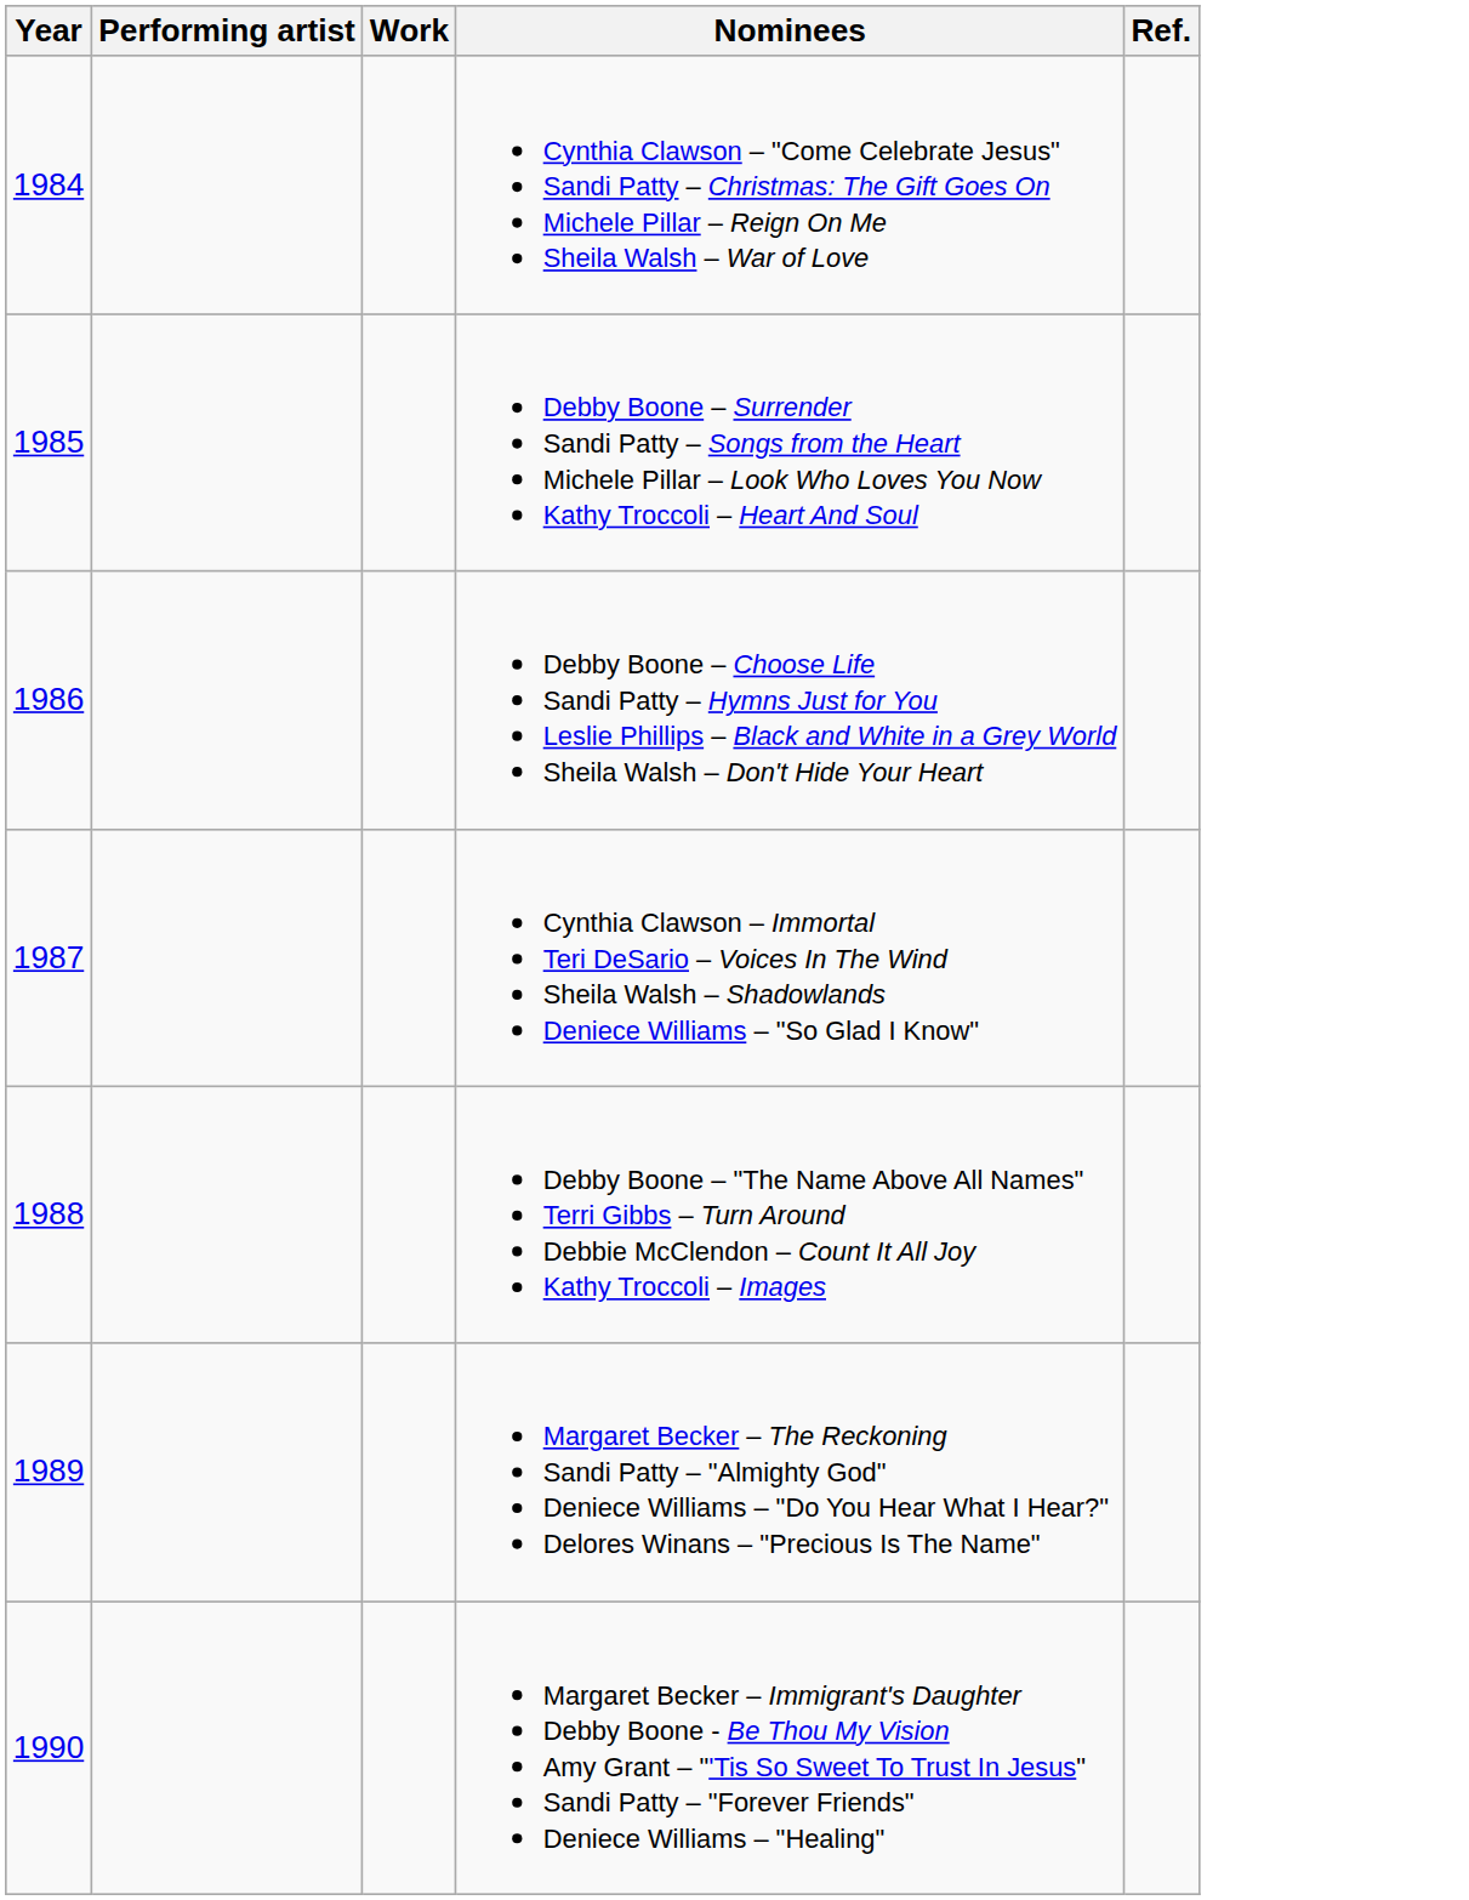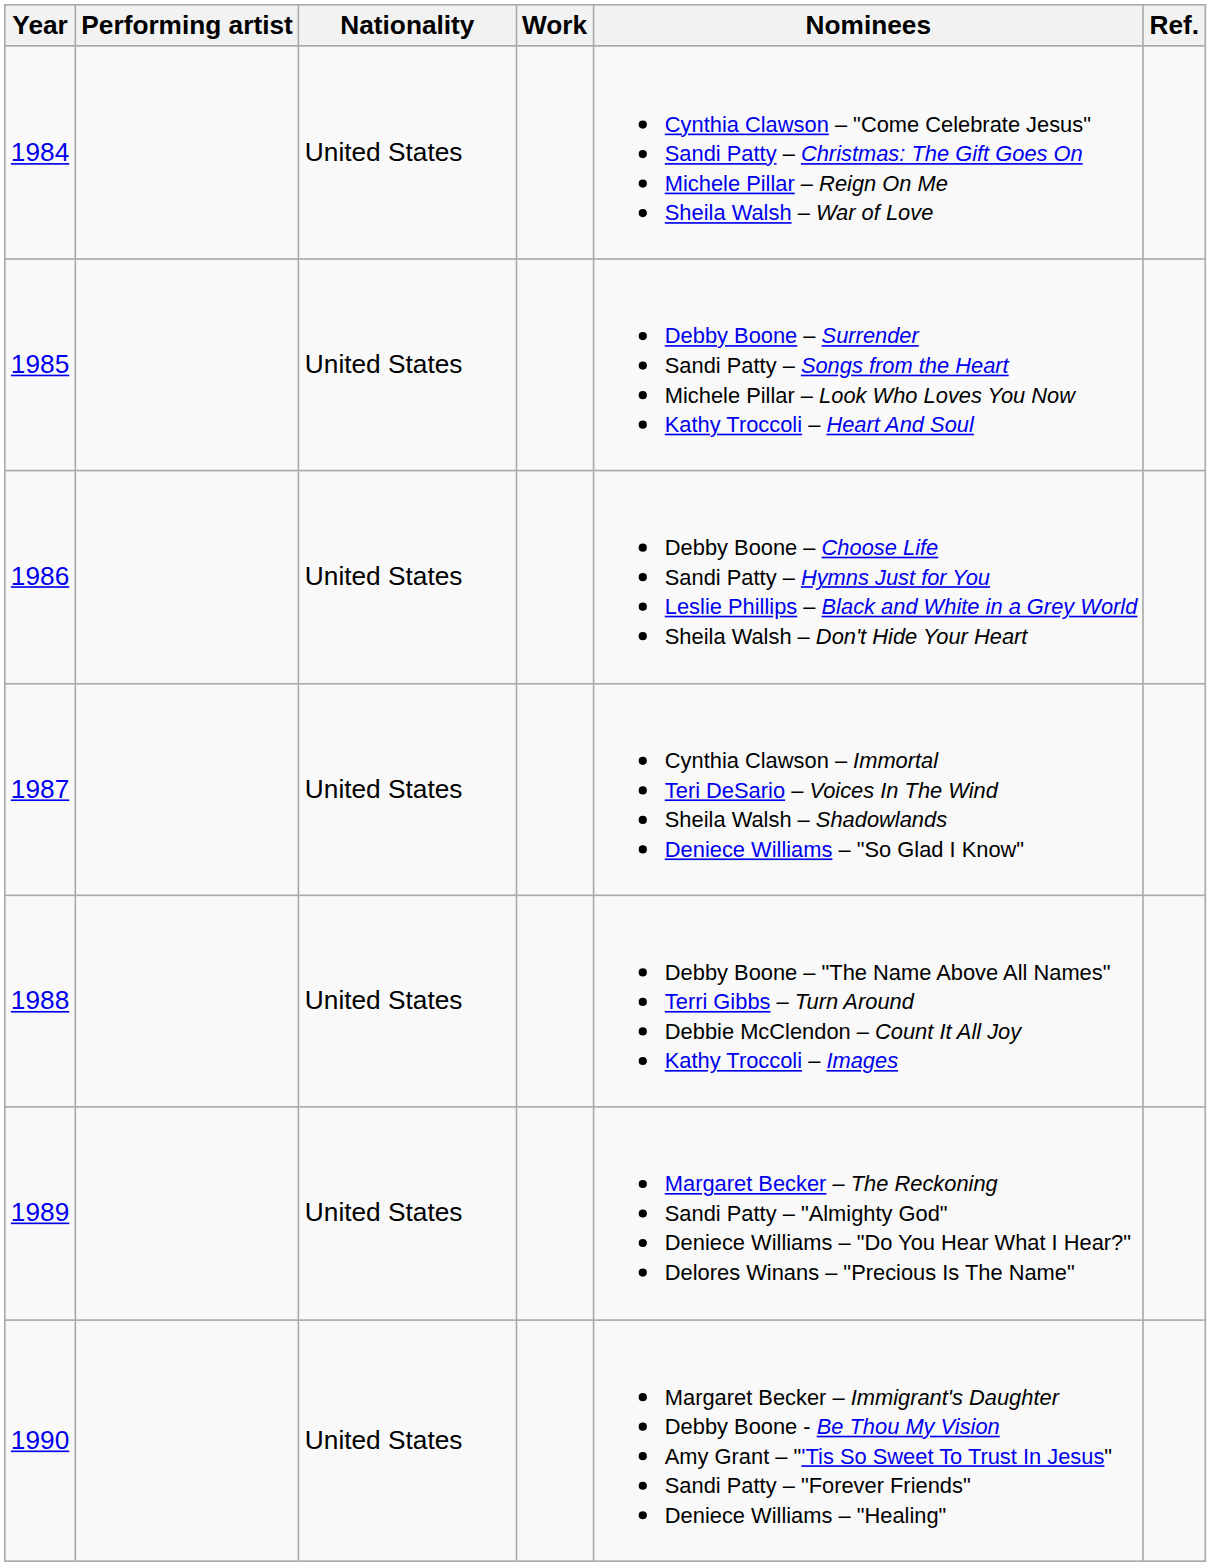+ column: Nationality | United States | United States | United States | United States | United States | United States | United States
